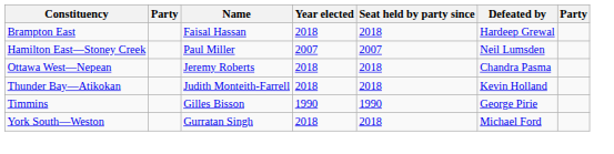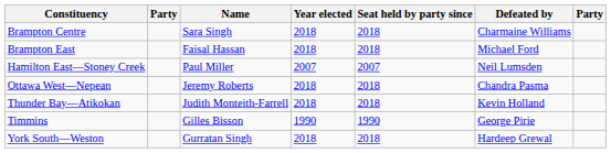+ row: Brampton Centre | Sara Singh | 2018 | 2018 | Charmaine Williams
Brampton East | Defeated by: Hardeep Grewal -> Michael Ford
York South—Weston | Defeated by: Michael Ford -> Hardeep Grewal
